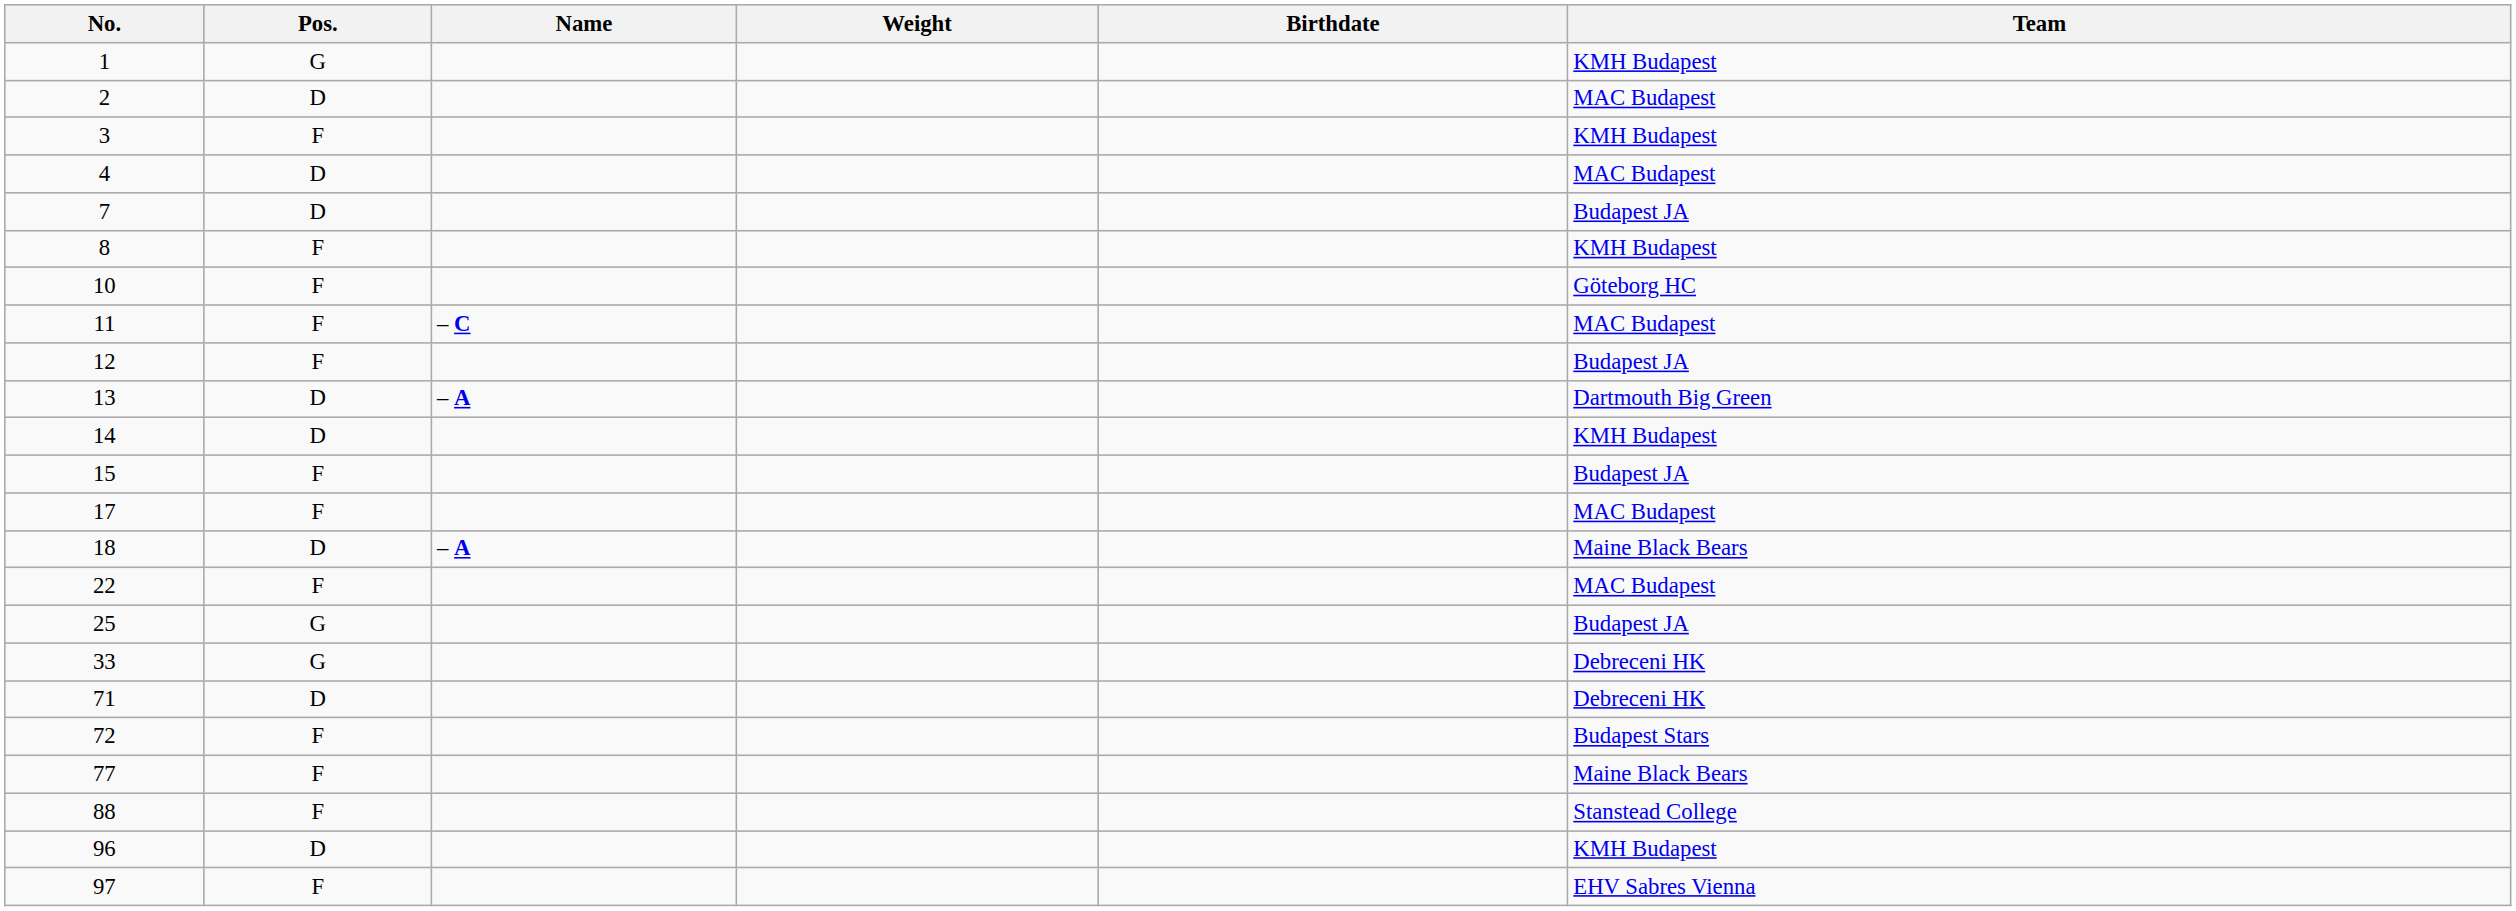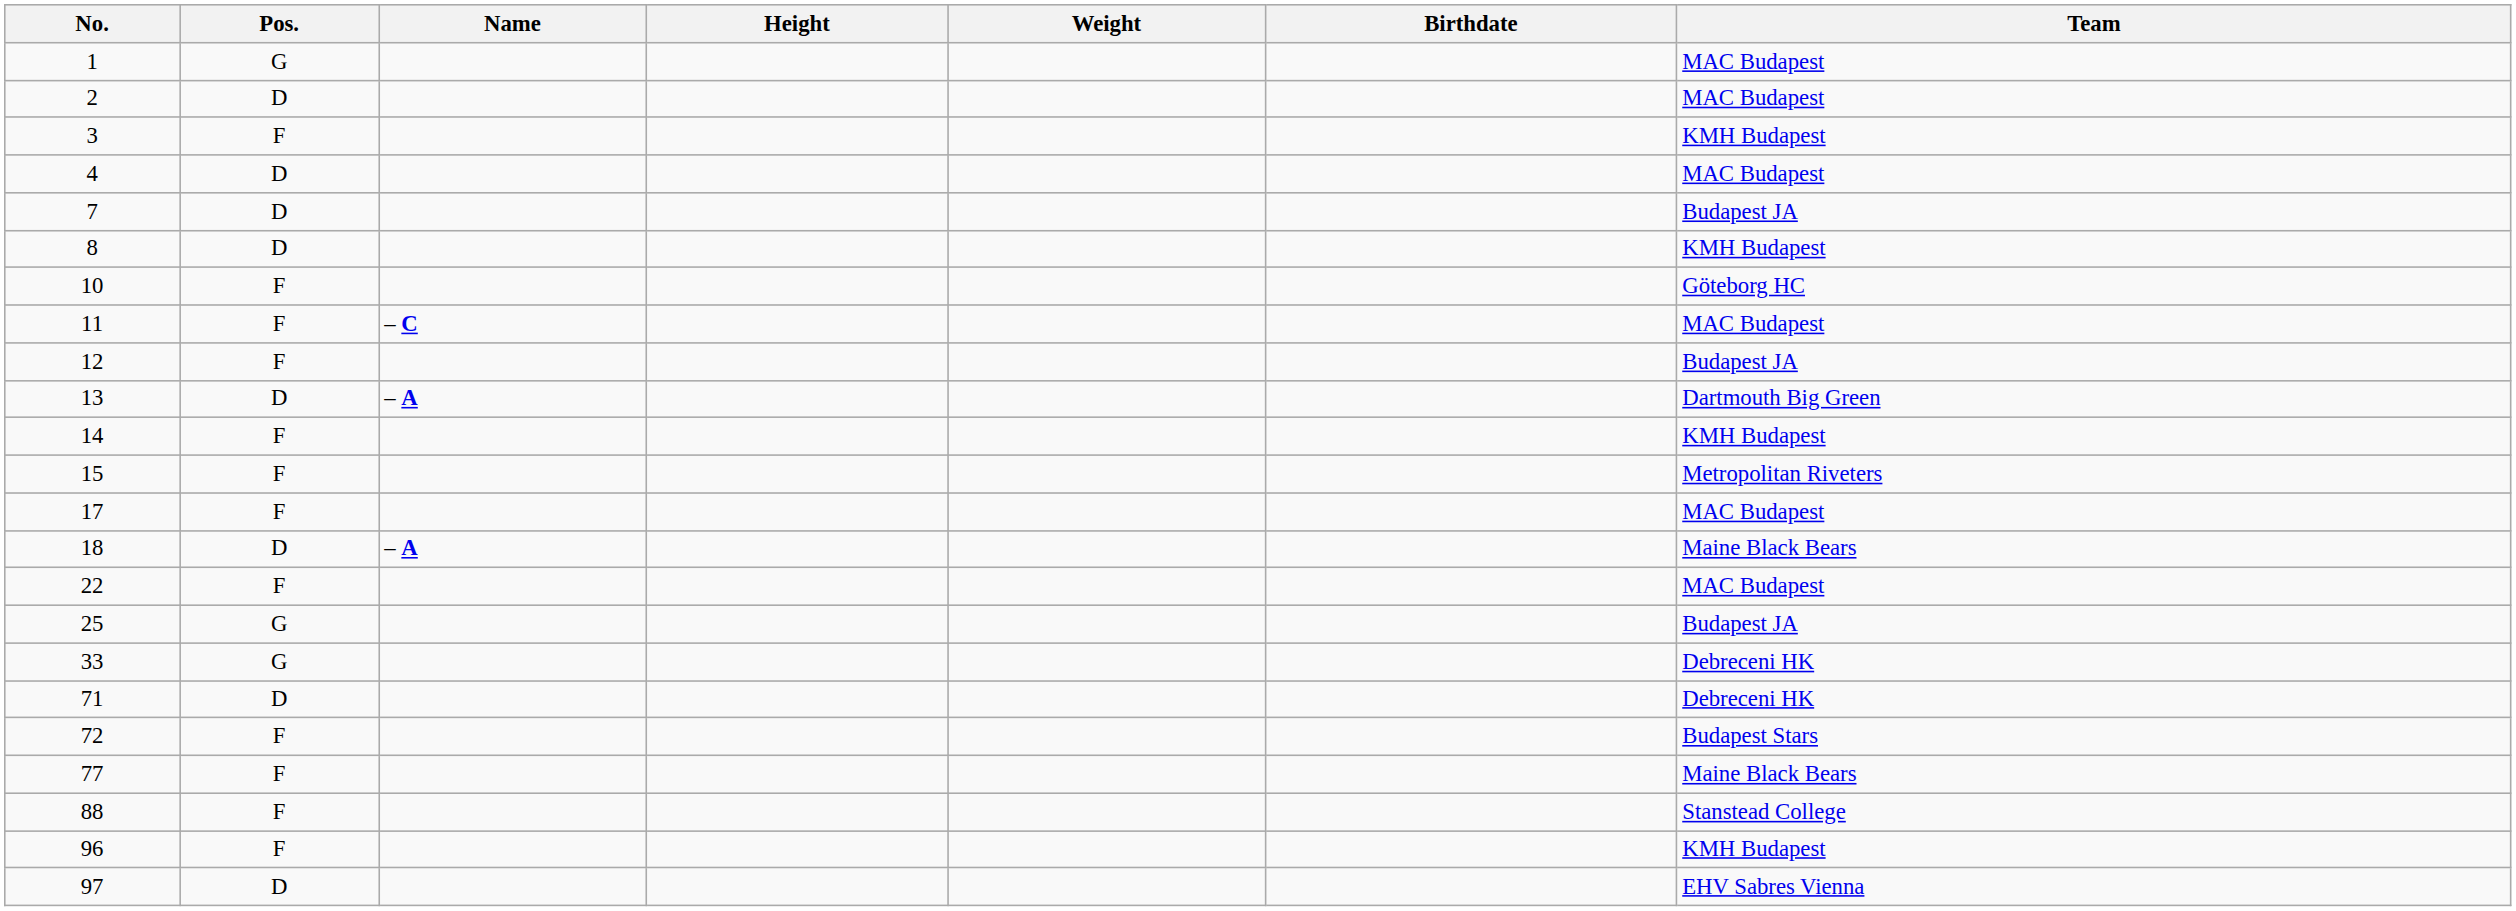+ column: Height
1 | Team: KMH Budapest -> MAC Budapest
8 | Pos.: F -> D
14 | Pos.: D -> F
15 | Team: Budapest JA -> Metropolitan Riveters
96 | Pos.: D -> F
97 | Pos.: F -> D
